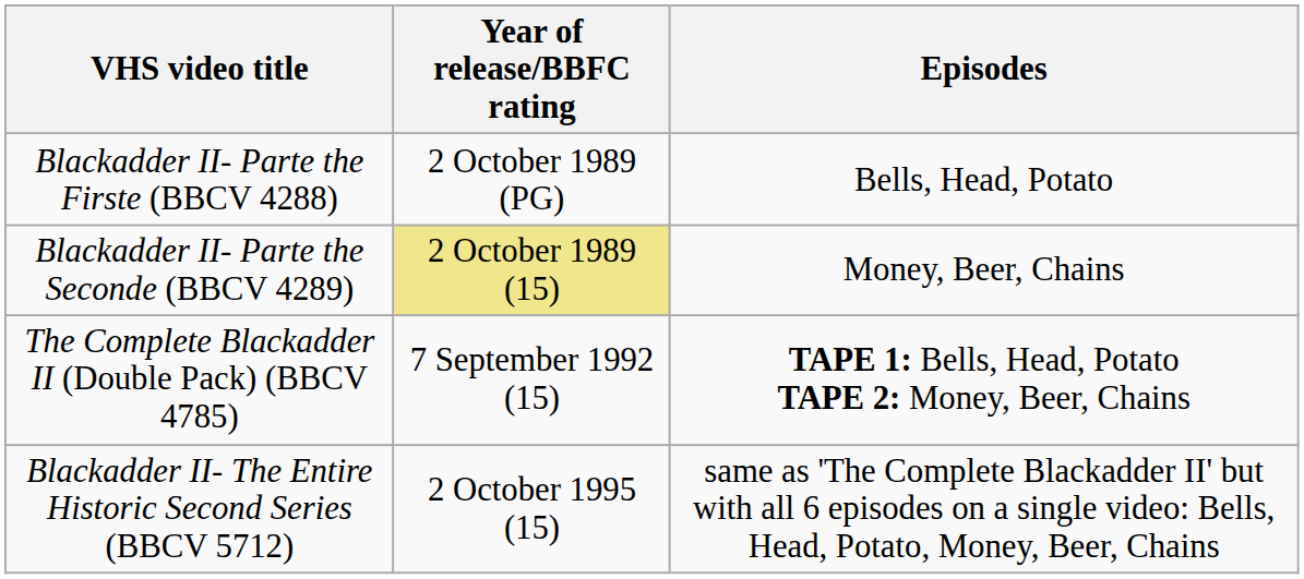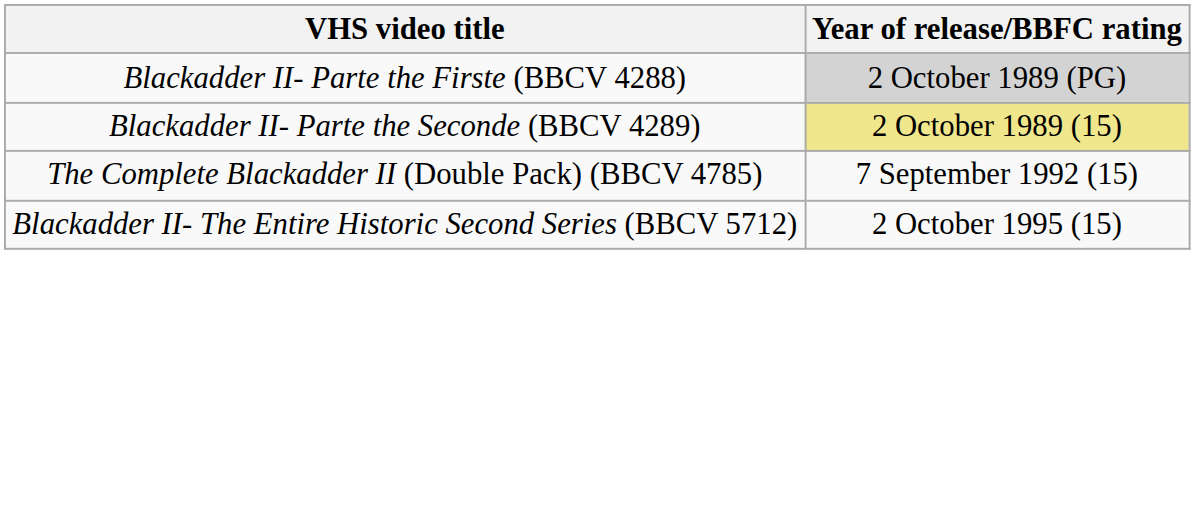- column: Episodes | Bells, Head, Potato | Money, Beer, Chains | TAPE 1: Bells, Head, Potato TAPE 2: Money, Beer, Chains | same as 'The Complete Blackadder II' but with all 6 episodes on a single video: Bells, Head, Potato, Money, Beer, Chains
Blackadder II- Parte the Firste (BBCV 4288) | Year of release/BBFC rating: no background -> lightgrey background
